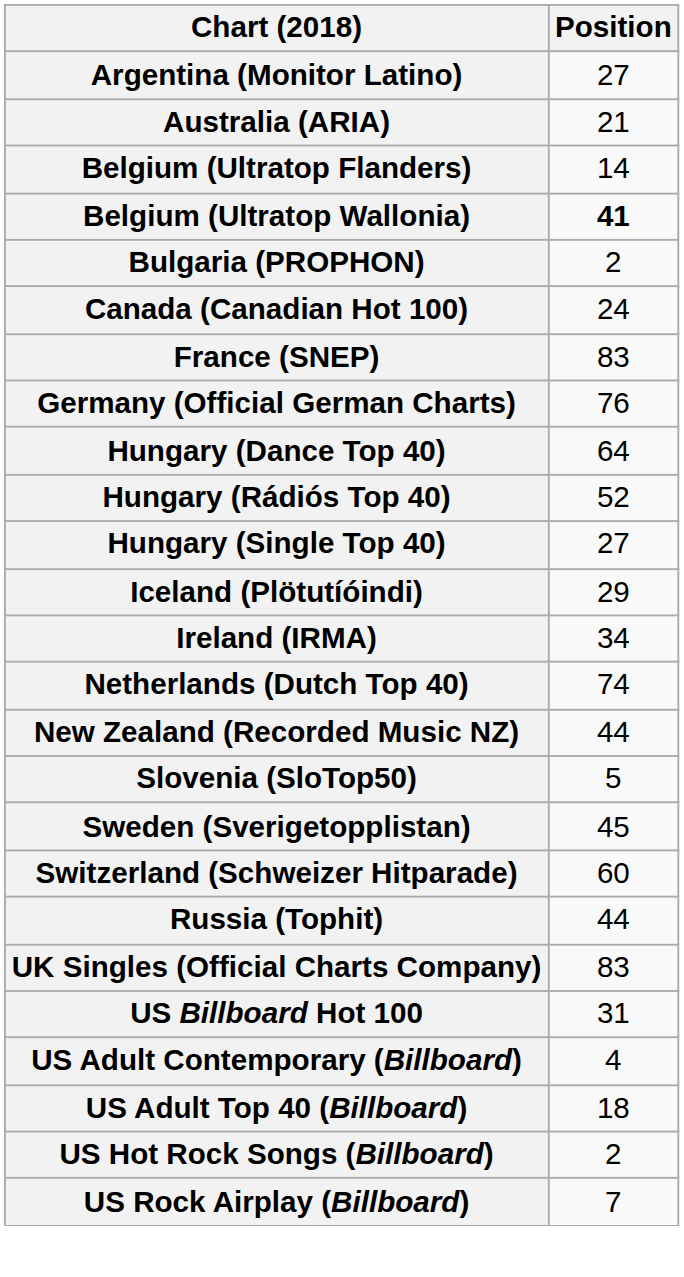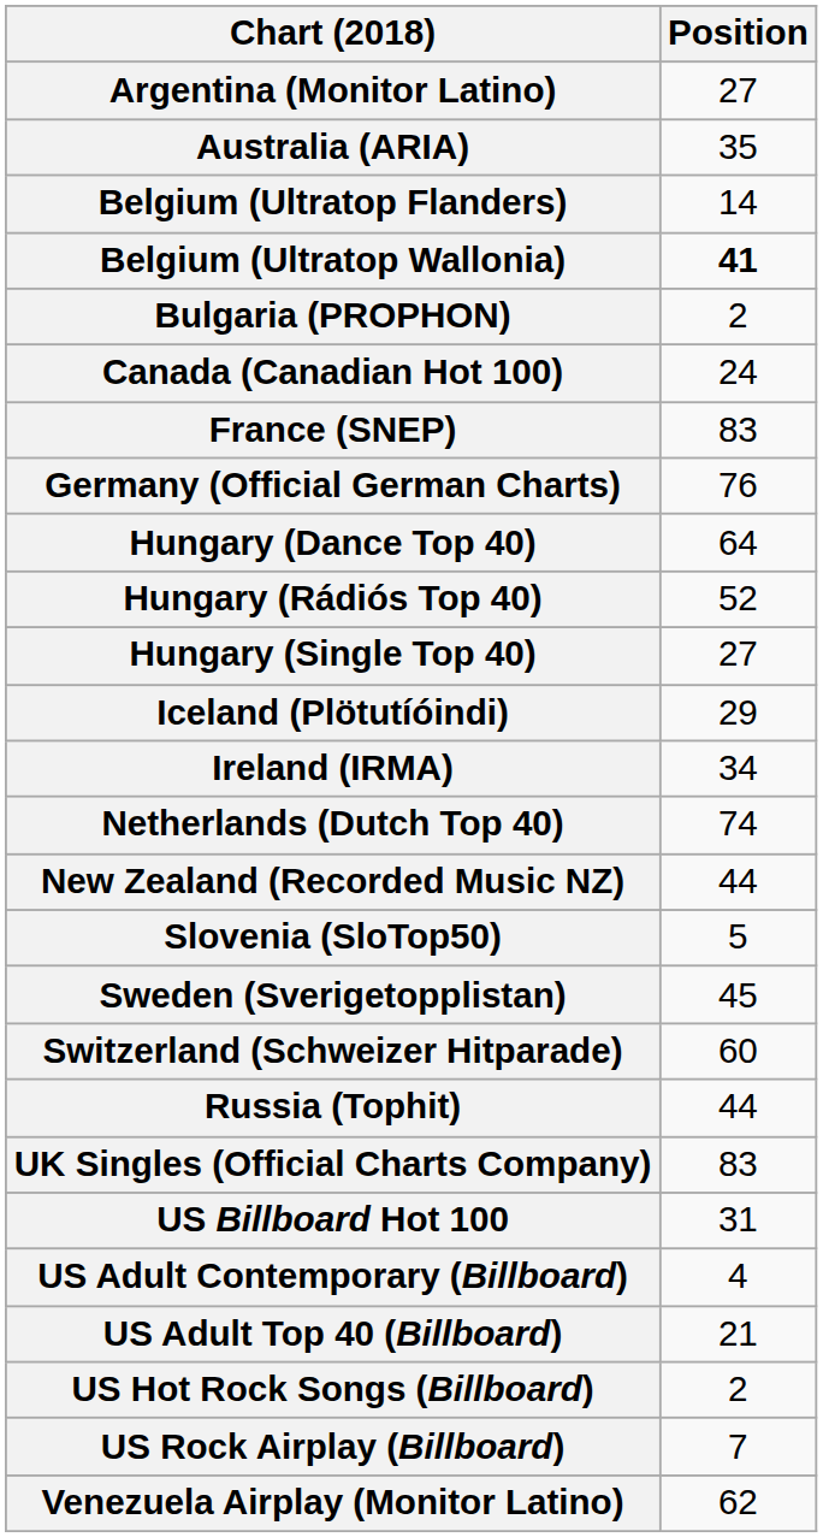Australia (ARIA) | Position: 21 -> 35
US Adult Top 40 (Billboard) | Position: 18 -> 21
+ row: Venezuela Airplay (Monitor Latino) | 62
